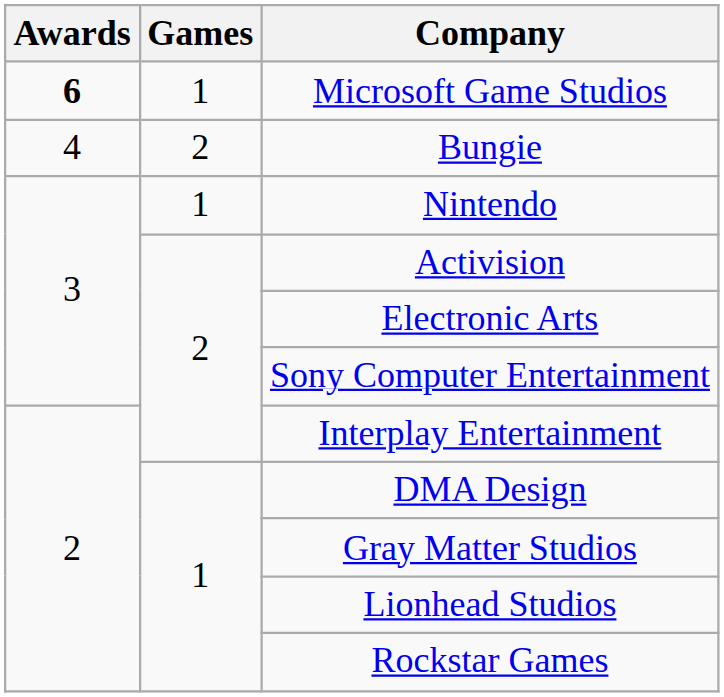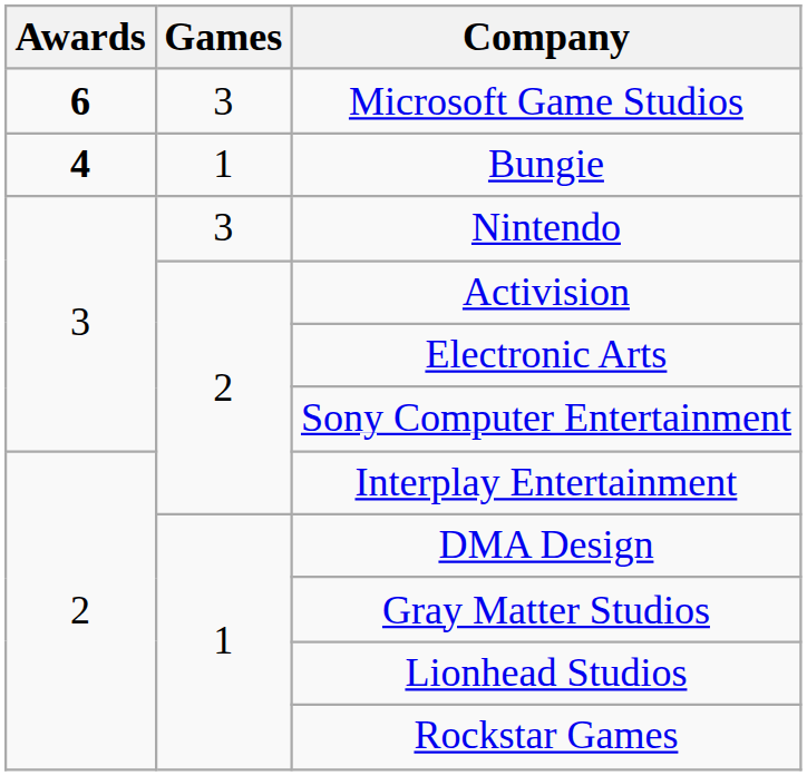Microsoft Game Studios | Games: 1 -> 3
Bungie | Awards: normal -> bold
Bungie | Games: 2 -> 1
Nintendo | Games: 1 -> 3
